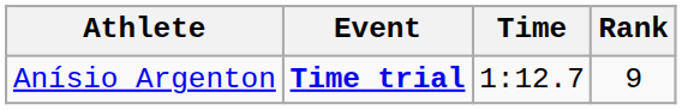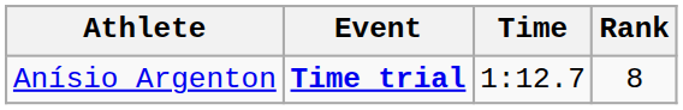Anísio Argenton | Rank: 9 -> 8
